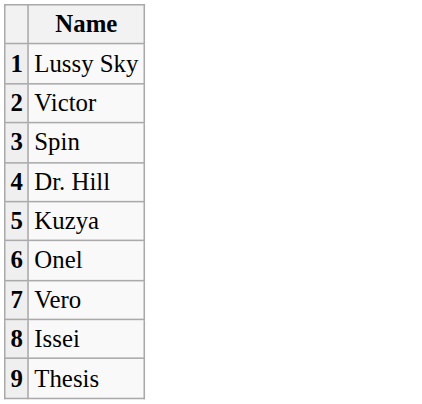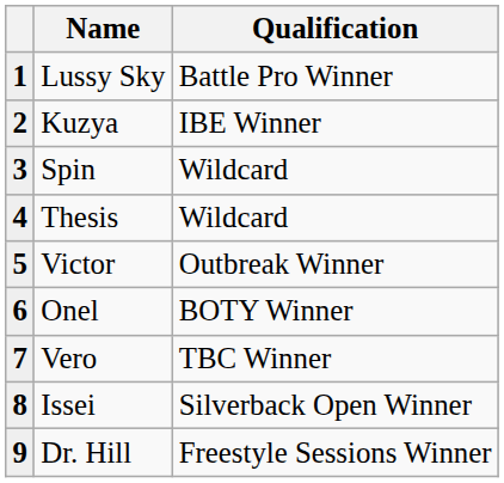+ column: Qualification | Battle Pro Winner | IBE Winner | Wildcard | Wildcard | Outbreak Winner | BOTY Winner | TBC Winner | Silverback Open Winner | Freestyle Sessions Winner
2 | Name: Victor -> Kuzya
4 | Name: Dr. Hill -> Thesis
5 | Name: Kuzya -> Victor
9 | Name: Thesis -> Dr. Hill
